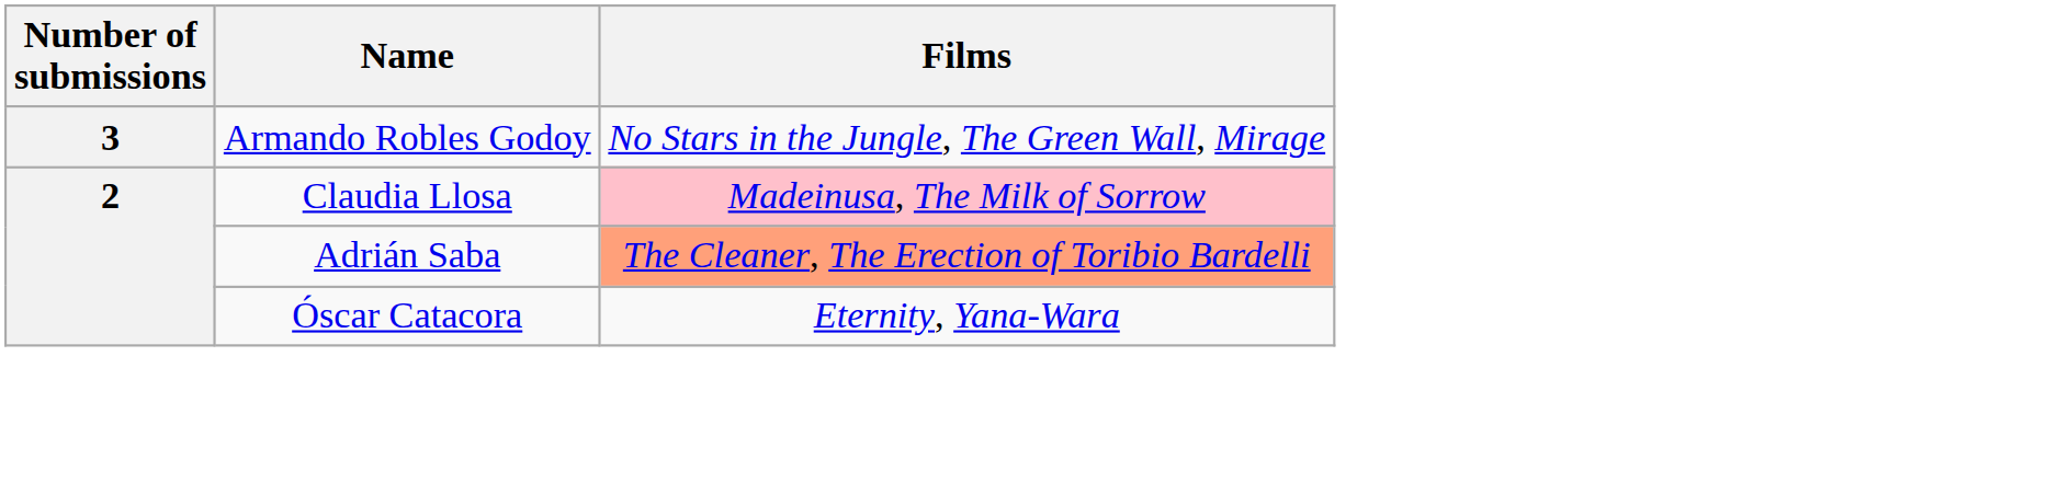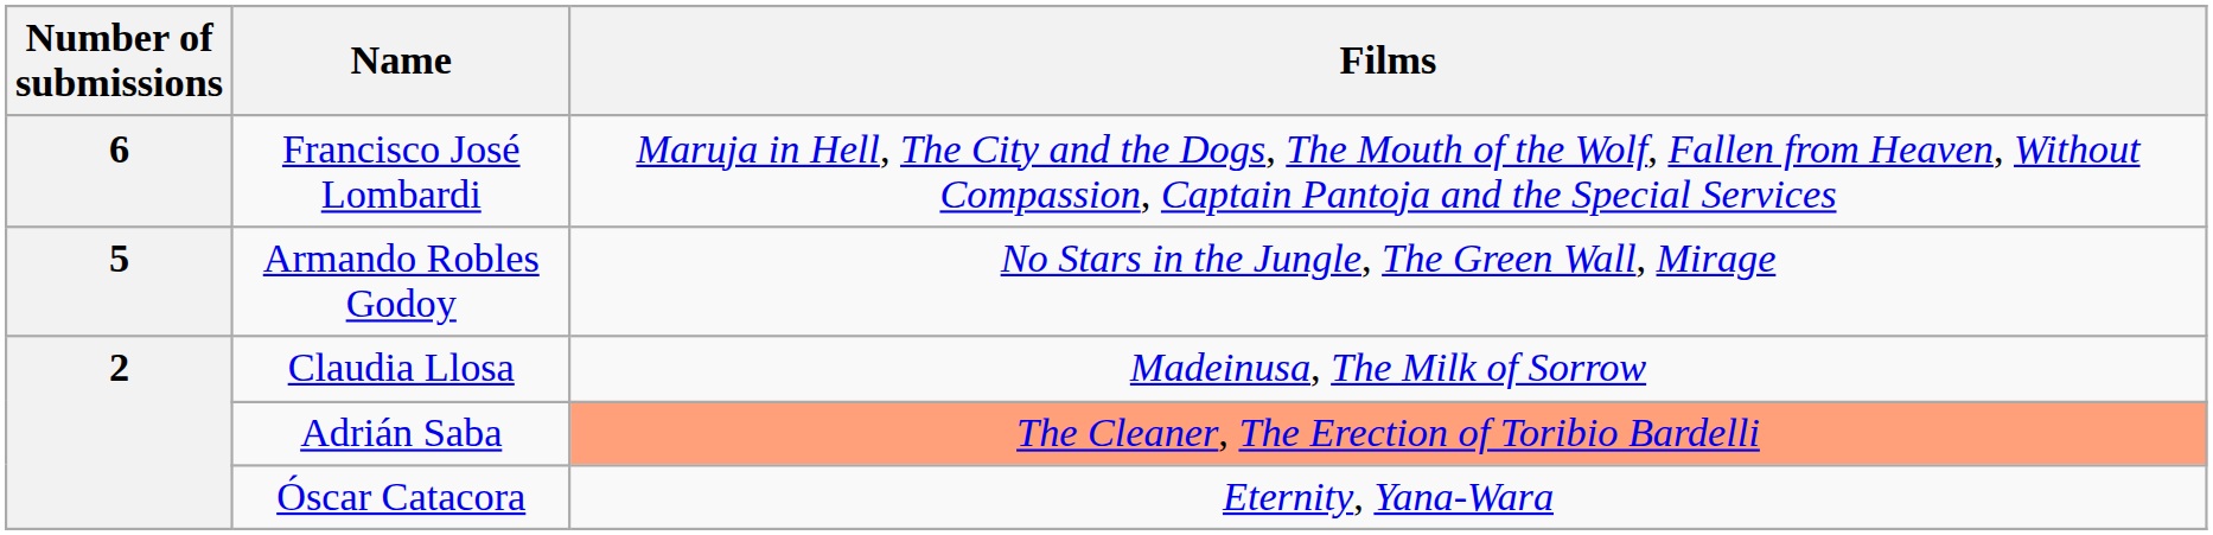+ row: 6 | Francisco José Lombardi | Maruja in Hell, The City and the Dogs, The Mouth of the Wolf, Fallen from Heaven, Without Compassion, Captain Pantoja and the Special Services
Armando Robles Godoy | Number of submissions: 3 -> 5
Claudia Llosa | Films: pink background -> no background
